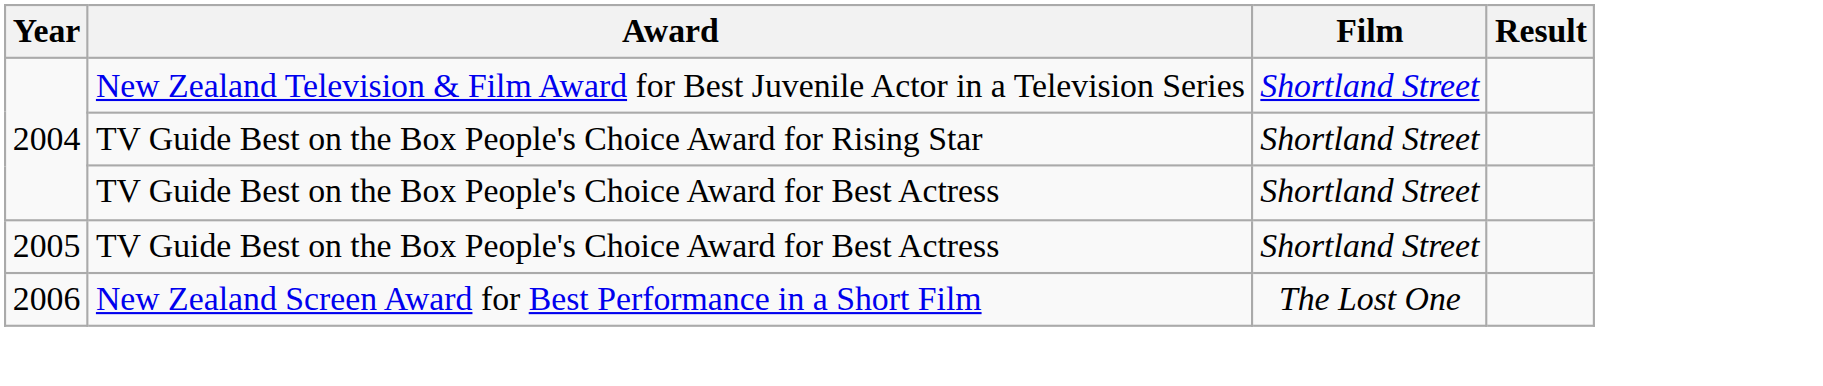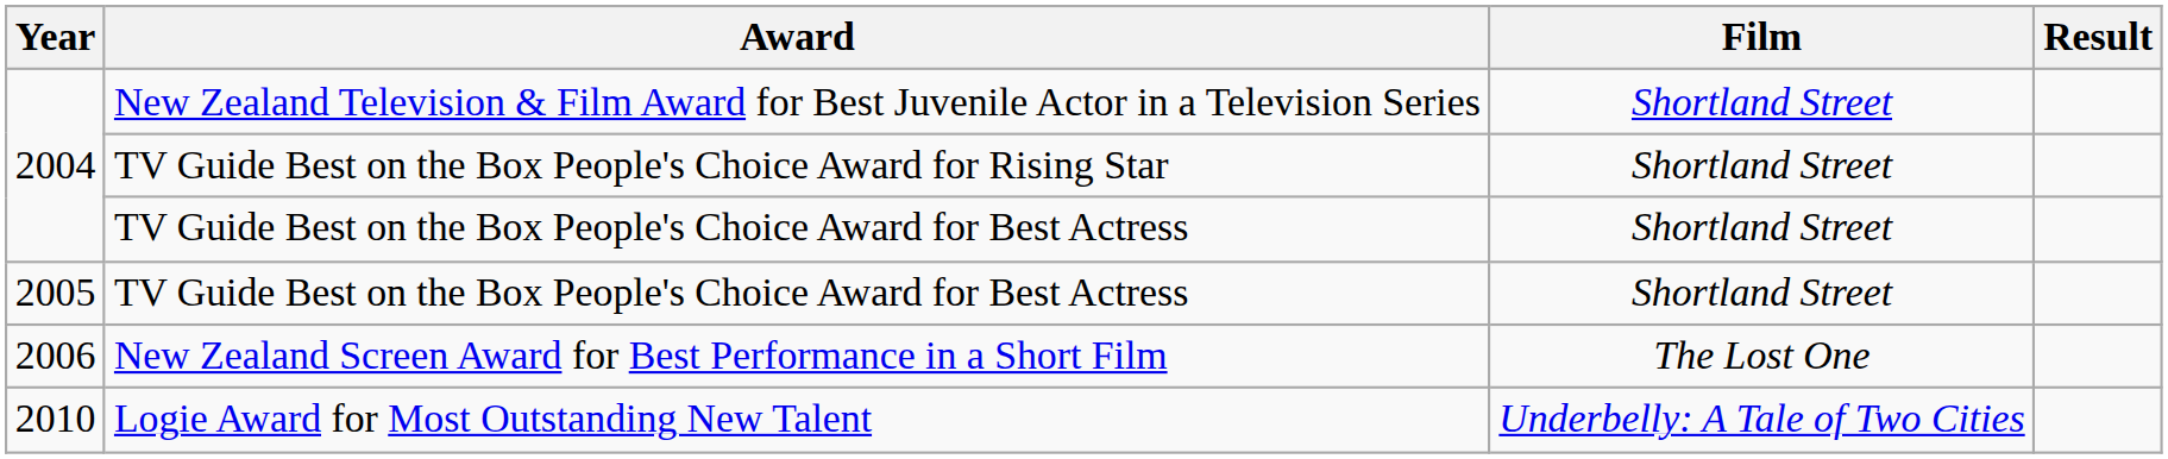+ row: 2010 | Logie Award for Most Outstanding New Talent | Underbelly: A Tale of Two Cities
